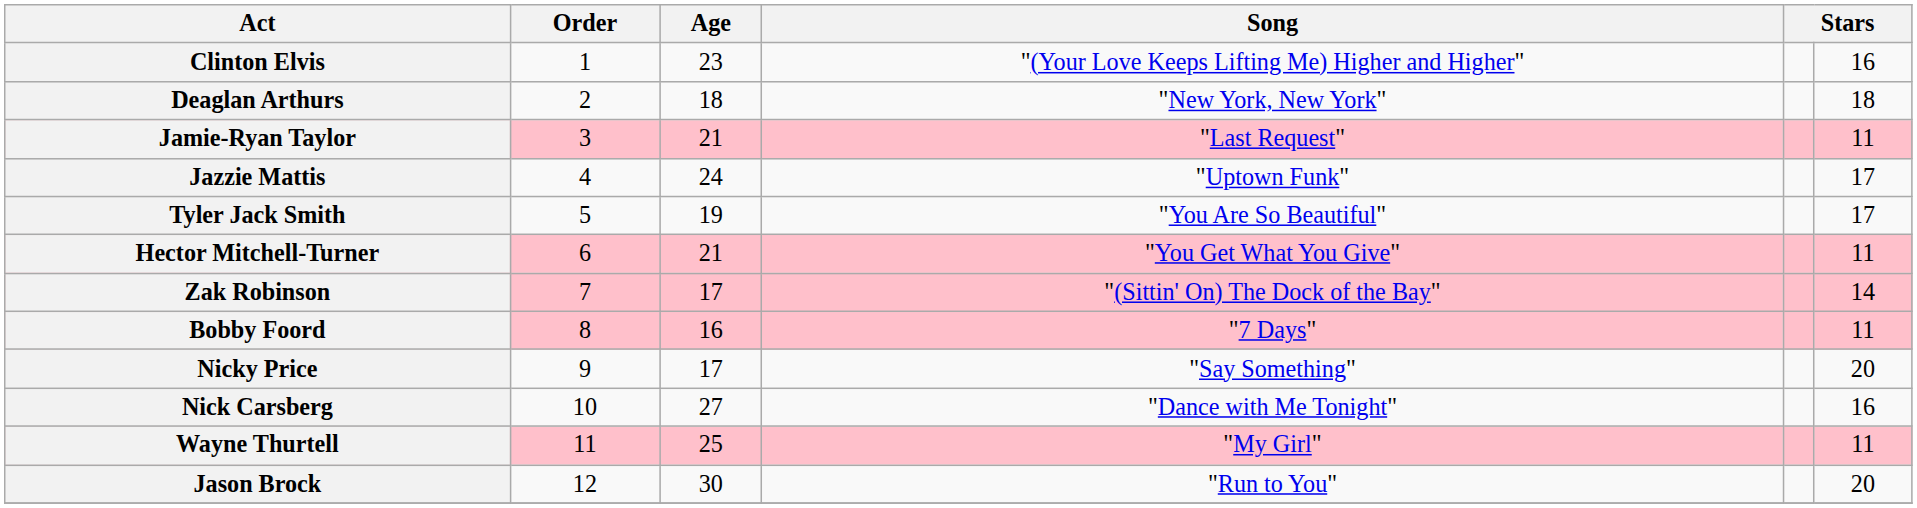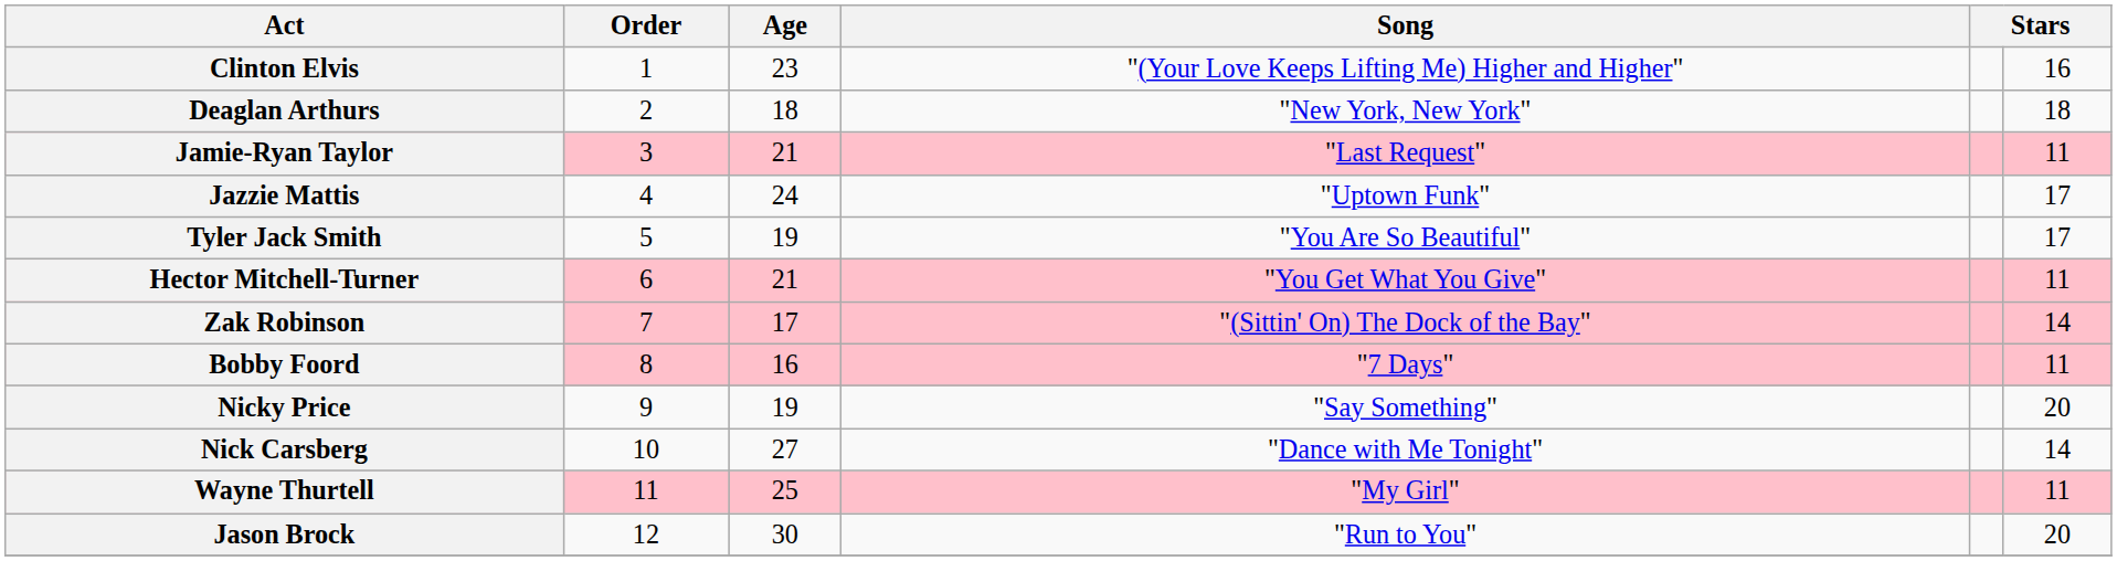Nicky Price | Age: 17 -> 19
Nick Carsberg | column 6: 16 -> 14
